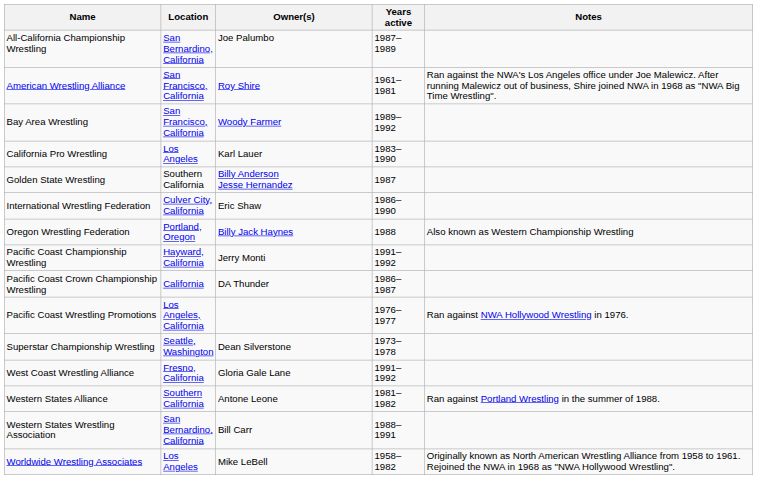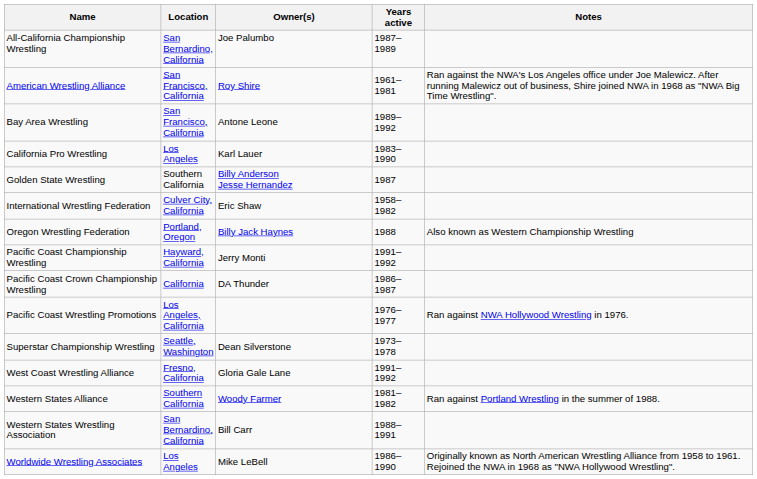Bay Area Wrestling | Owner(s): Woody Farmer -> Antone Leone
International Wrestling Federation | Years active: 1986–1990 -> 1958–1982
Western States Alliance | Owner(s): Antone Leone -> Woody Farmer
Worldwide Wrestling Associates | Years active: 1958–1982 -> 1986–1990
